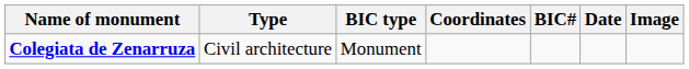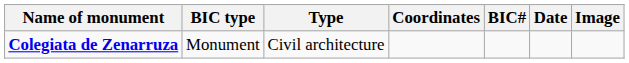columns swapped: BIC type <-> Type
